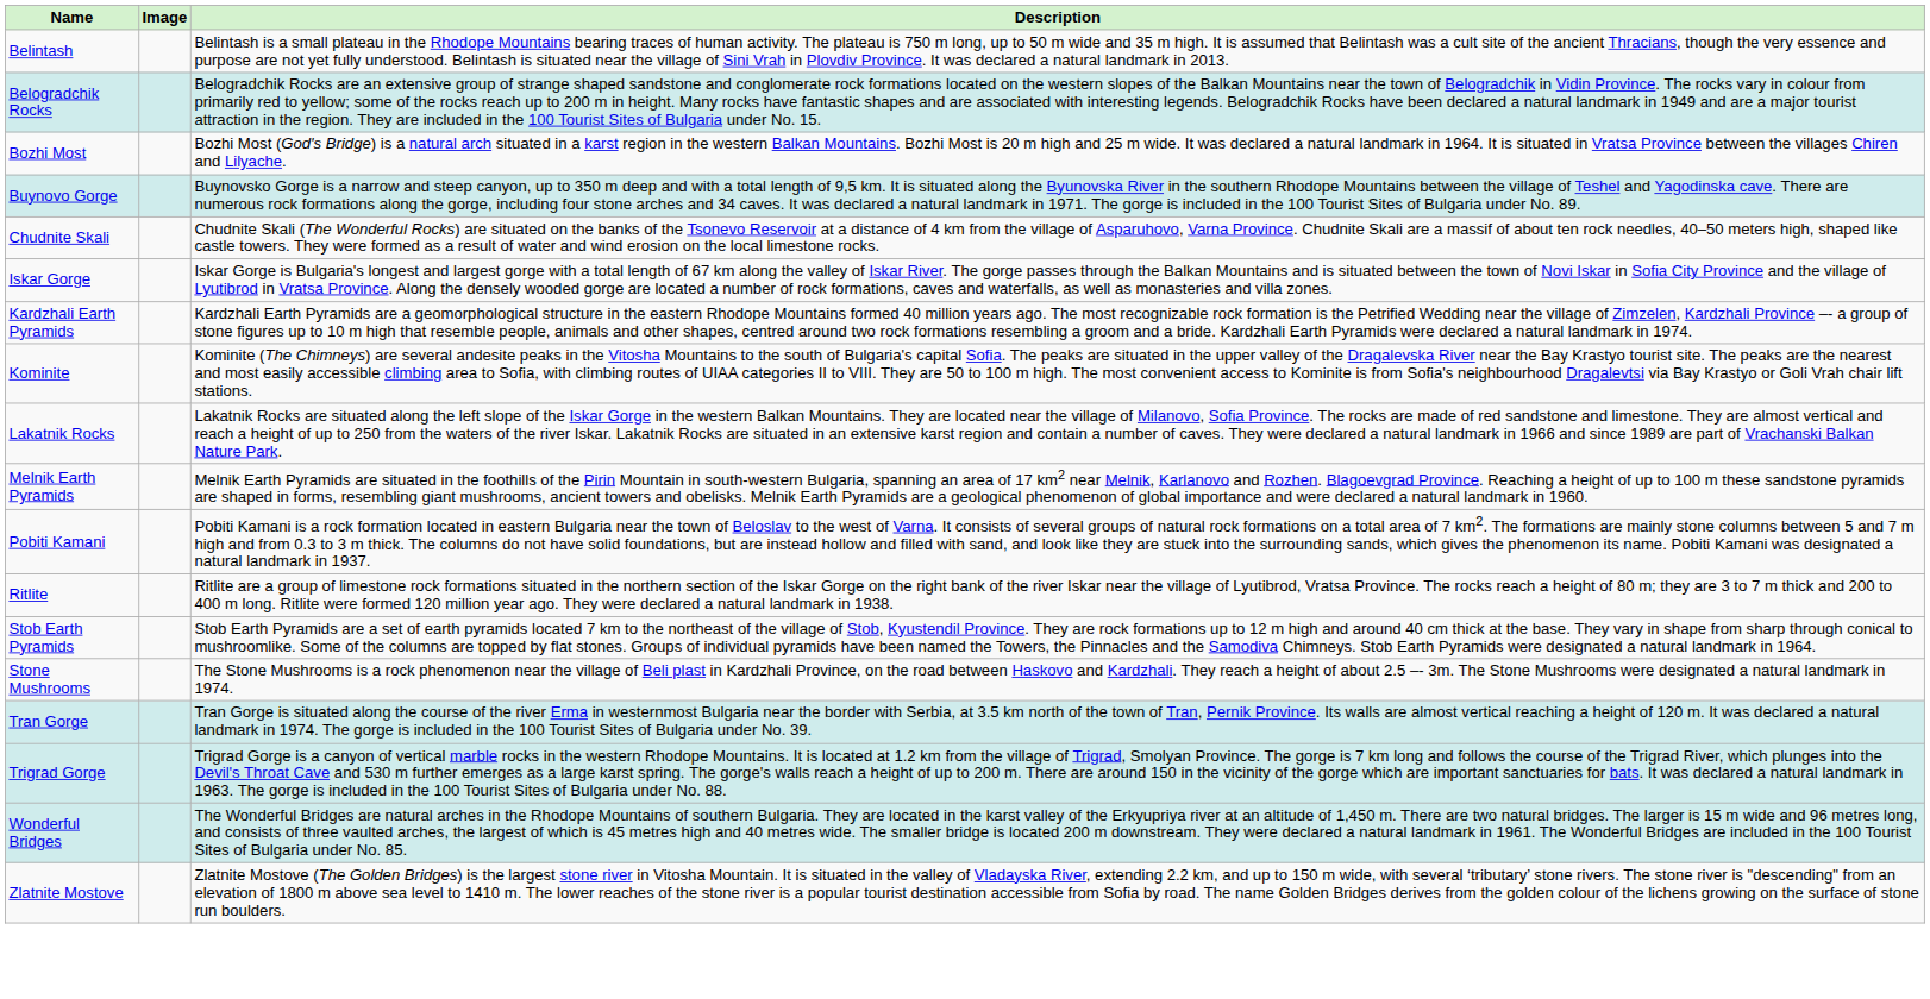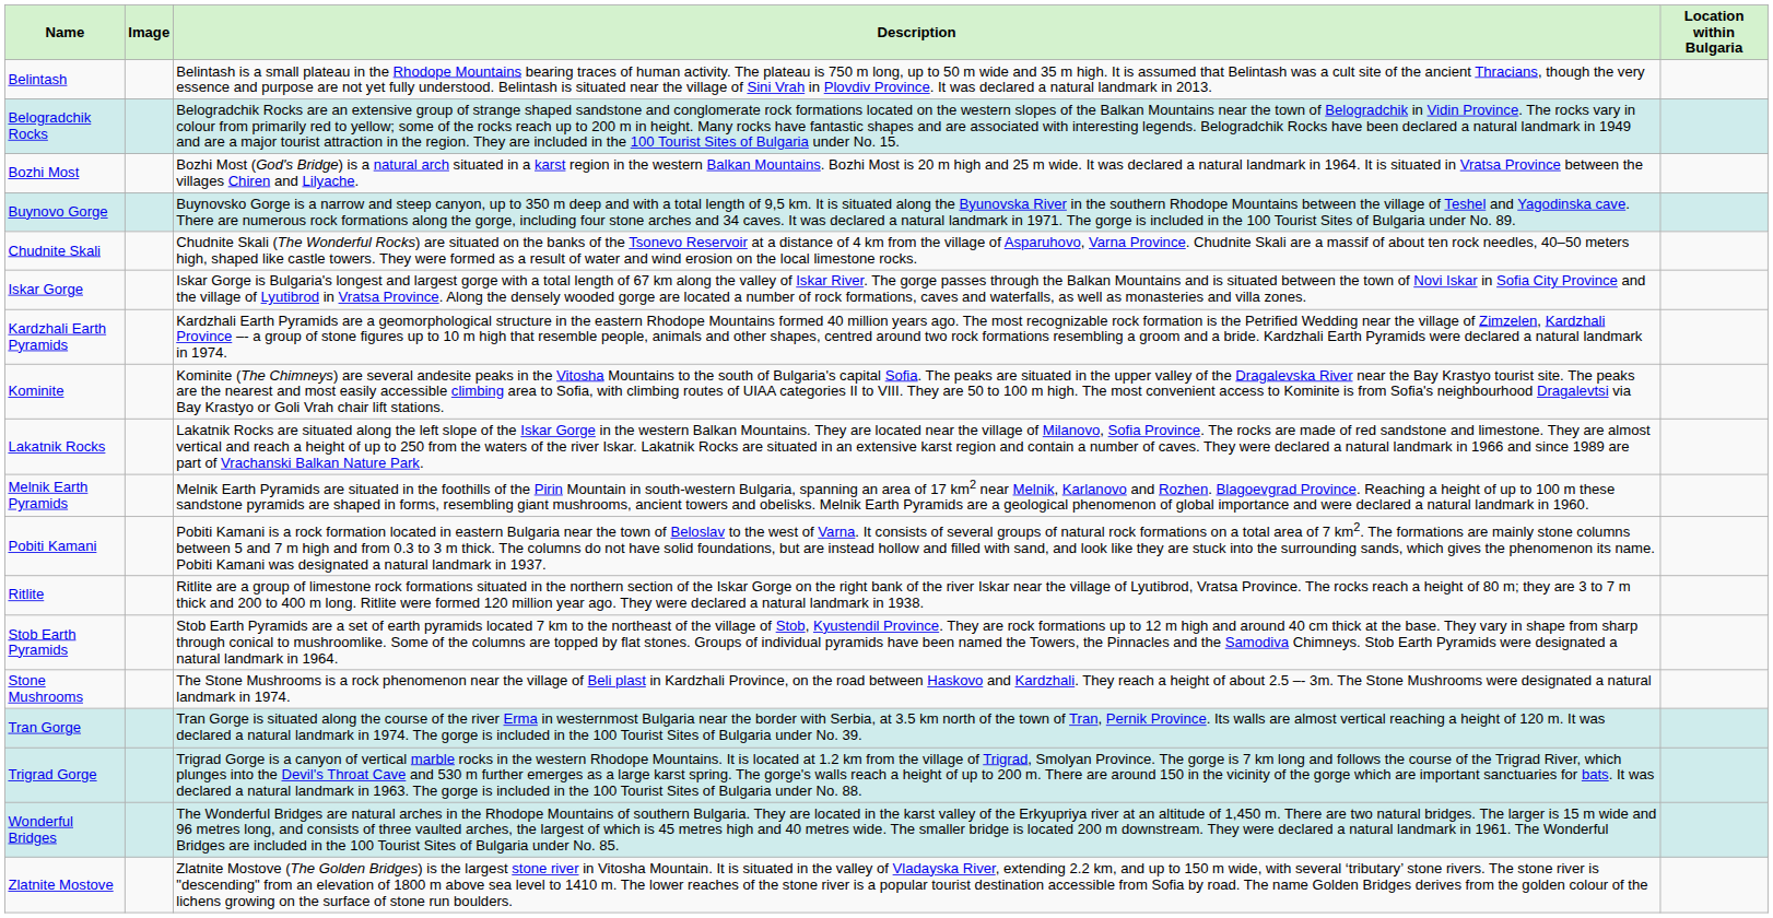+ column: Location within Bulgaria
